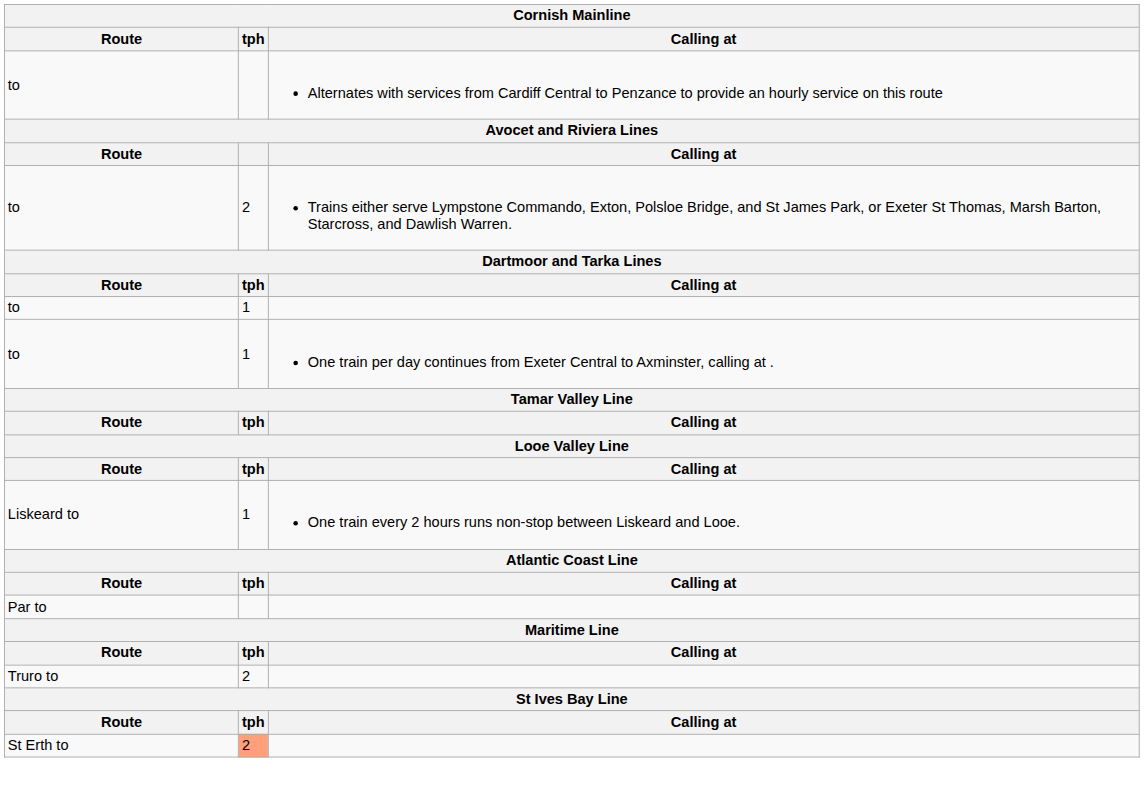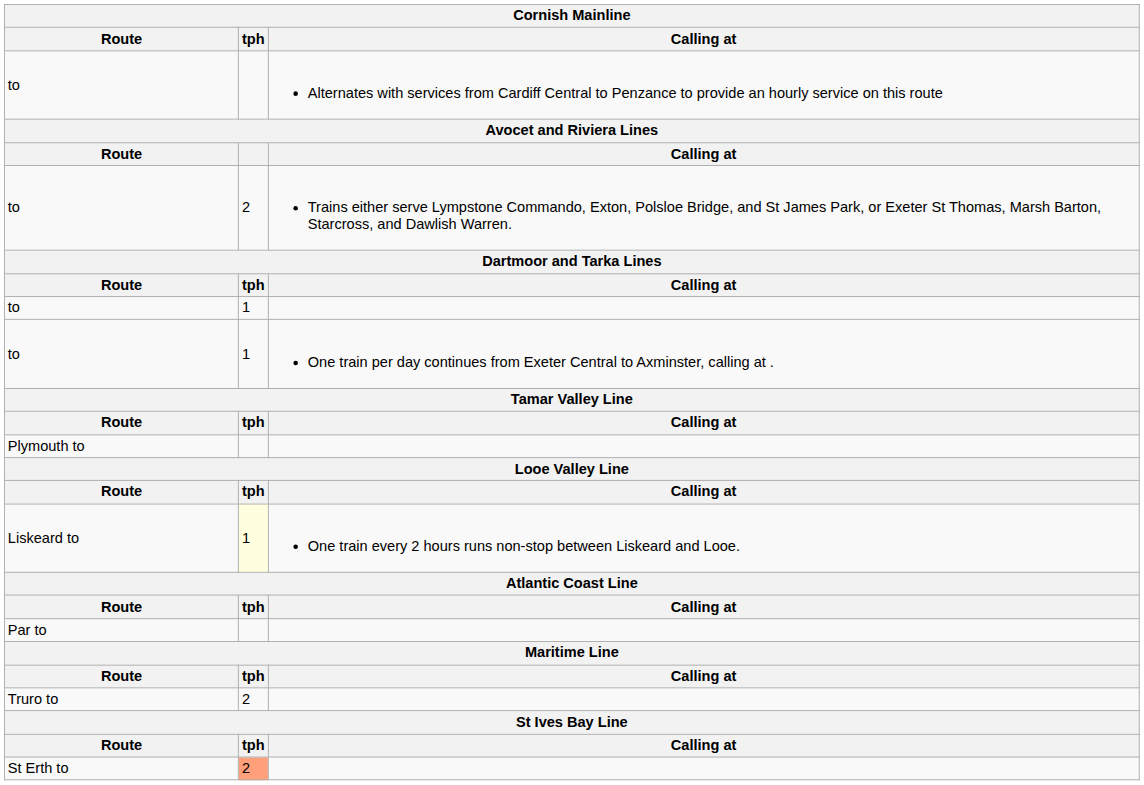+ row: Plymouth to
Liskeard to | tph: no background -> lightyellow background
